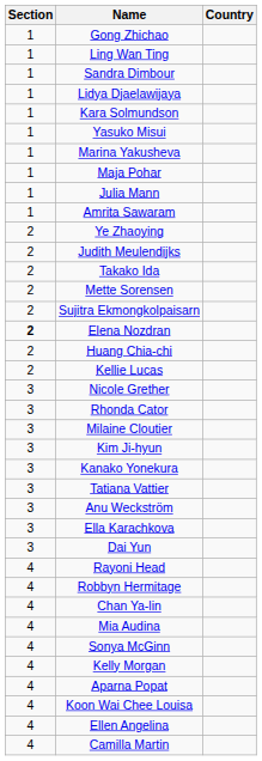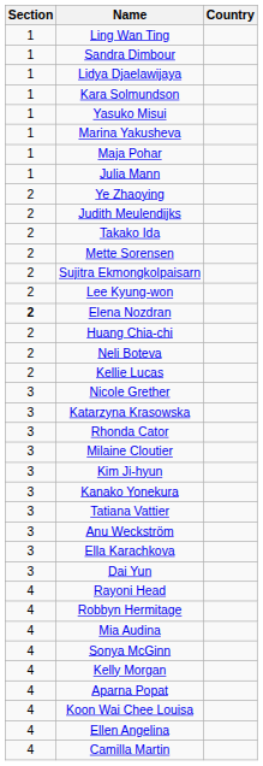- row: 1 | Gong Zhichao
- row: 1 | Amrita Sawaram
+ row: 2 | Lee Kyung-won
+ row: 2 | Neli Boteva
+ row: 3 | Katarzyna Krasowska
- row: 4 | Chan Ya-lin
